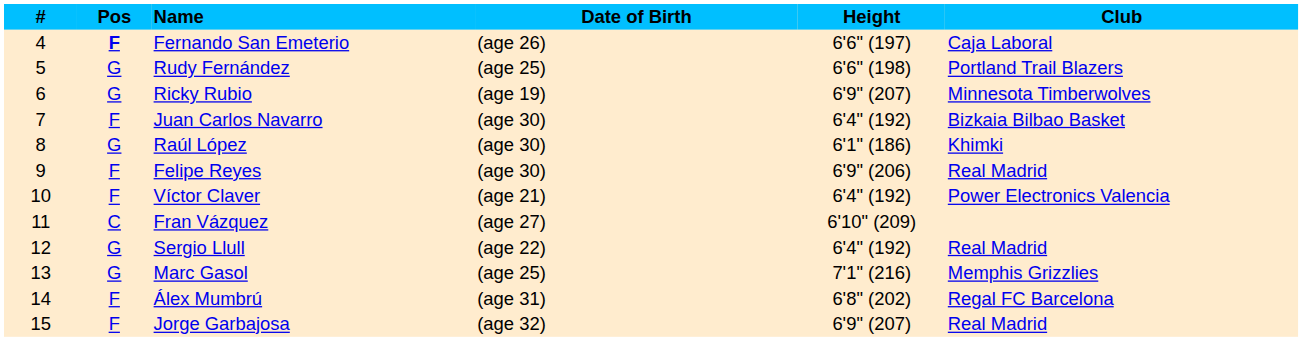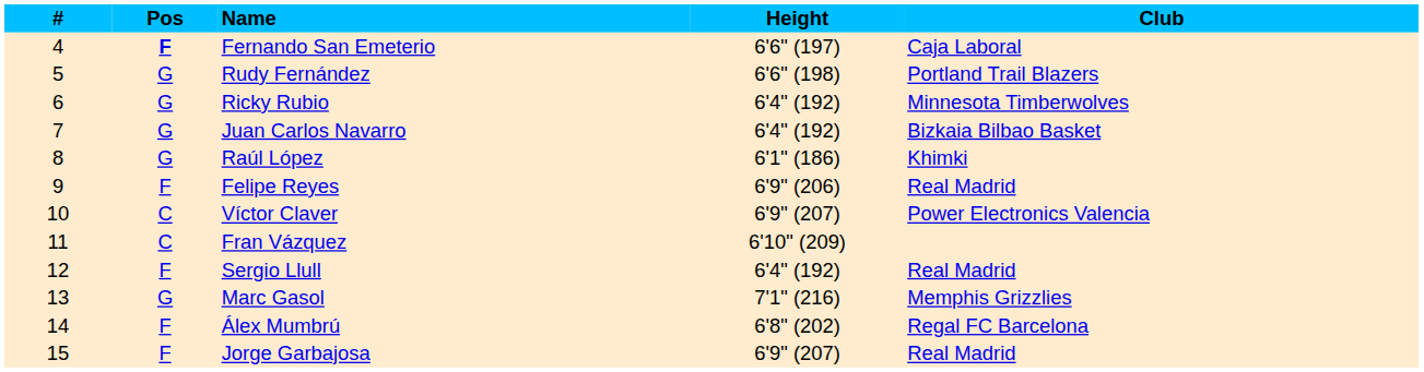- column: Date of Birth | (age 26) | (age 25) | (age 19) | (age 30) | (age 30) | (age 30) | (age 21) | (age 27) | (age 22) | (age 25) | (age 31) | (age 32)
Ricky Rubio | Height: 6'9" (207) -> 6'4" (192)
Juan Carlos Navarro | Pos: F -> G
Víctor Claver | Pos: F -> C
Víctor Claver | Height: 6'4" (192) -> 6'9" (207)
Sergio Llull | Pos: G -> F
